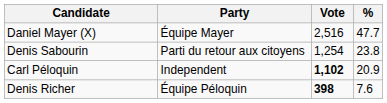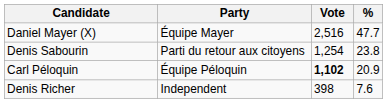Carl Péloquin | Party: Independent -> Équipe Péloquin
Denis Richer | Party: Équipe Péloquin -> Independent
Denis Richer | Vote: bold -> normal
